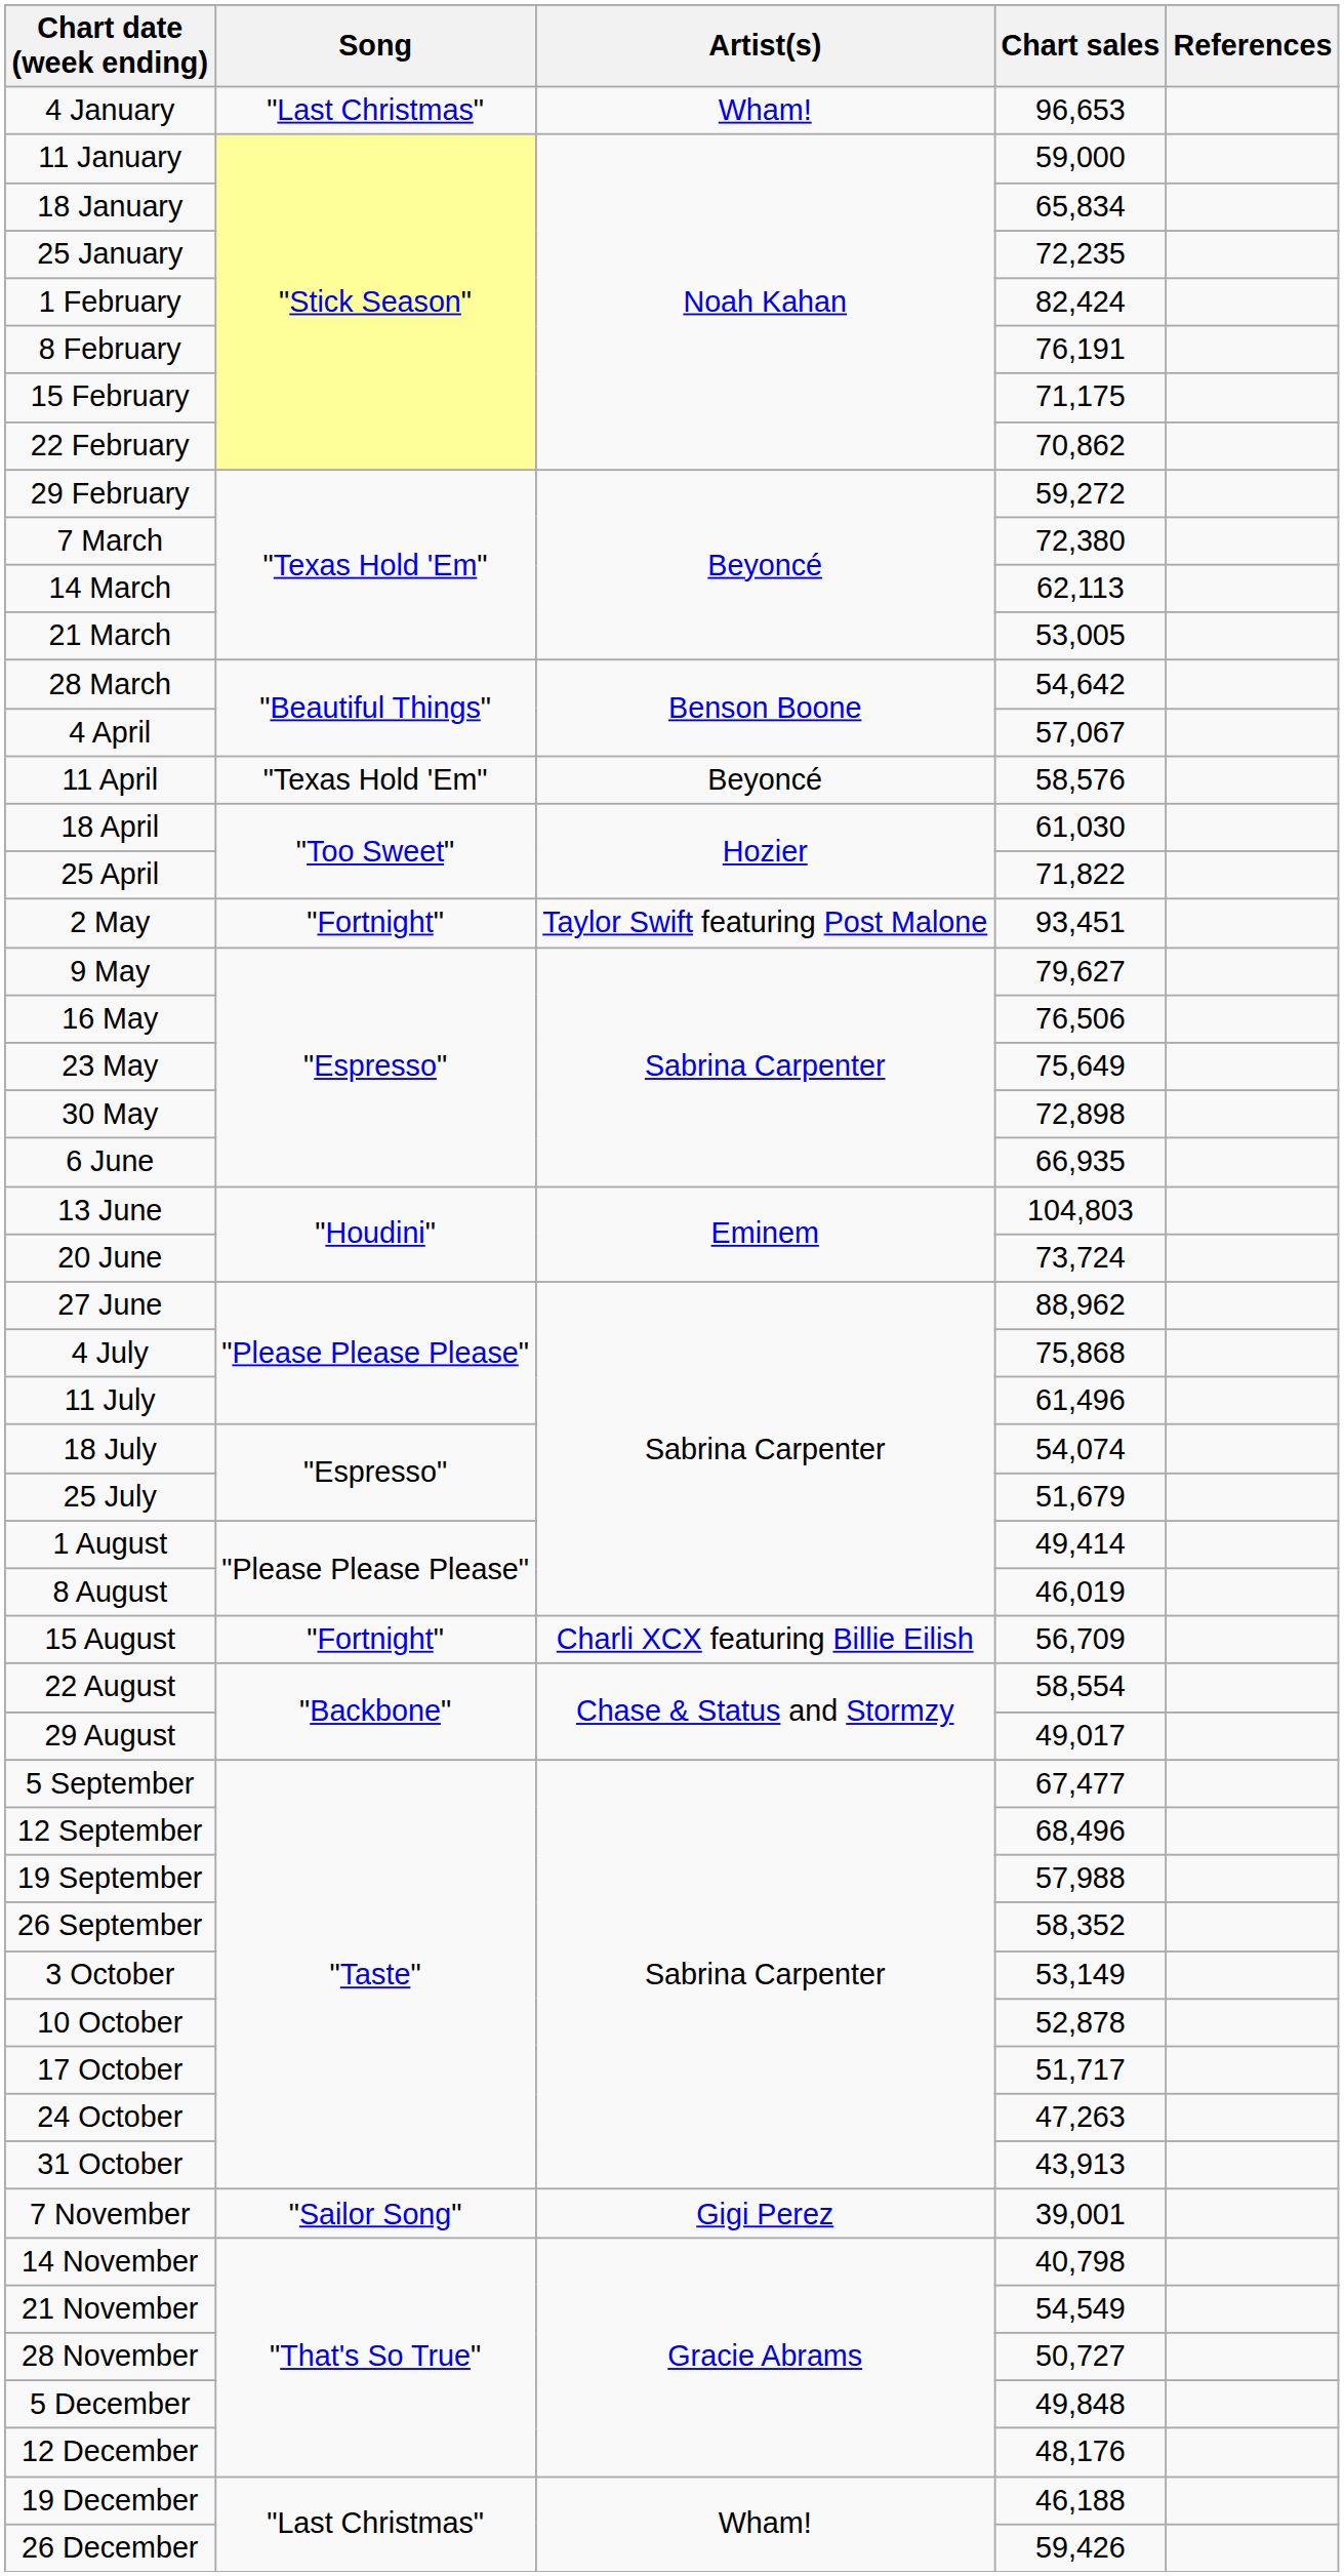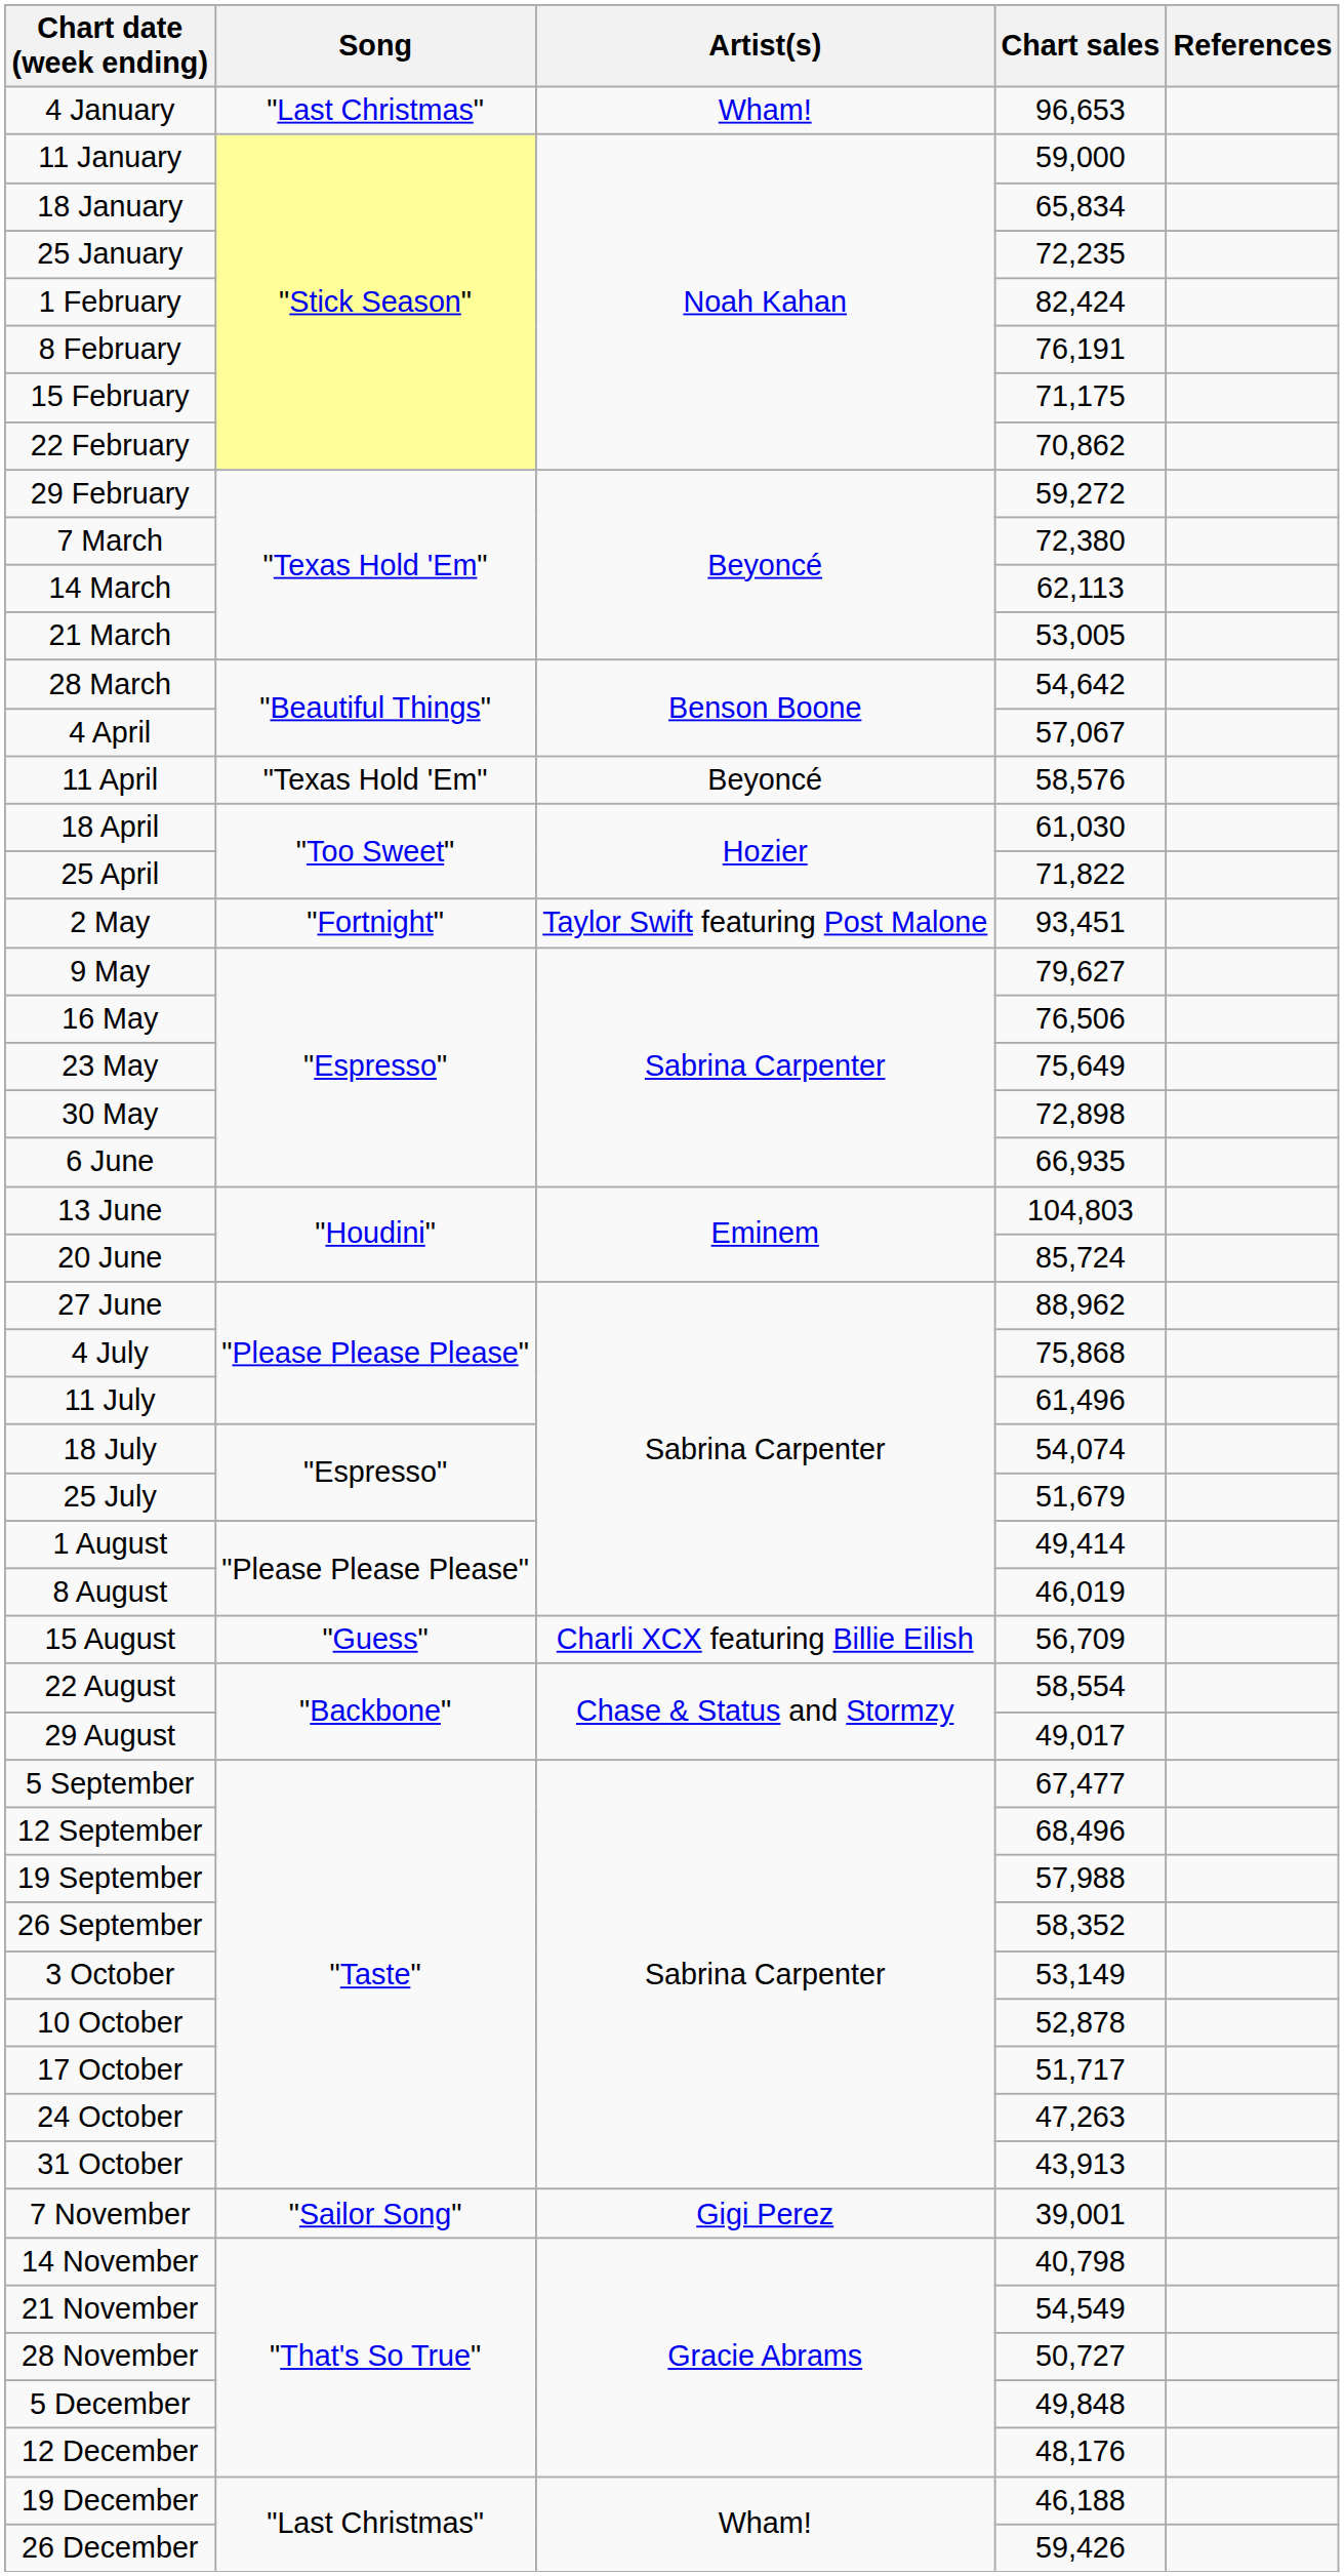20 June | Chart sales: 73,724 -> 85,724
15 August | Song: "Fortnight" -> "Guess"
